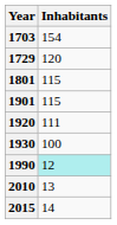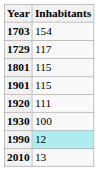1729 | Inhabitants: 120 -> 117
- row: 2015 | 14
